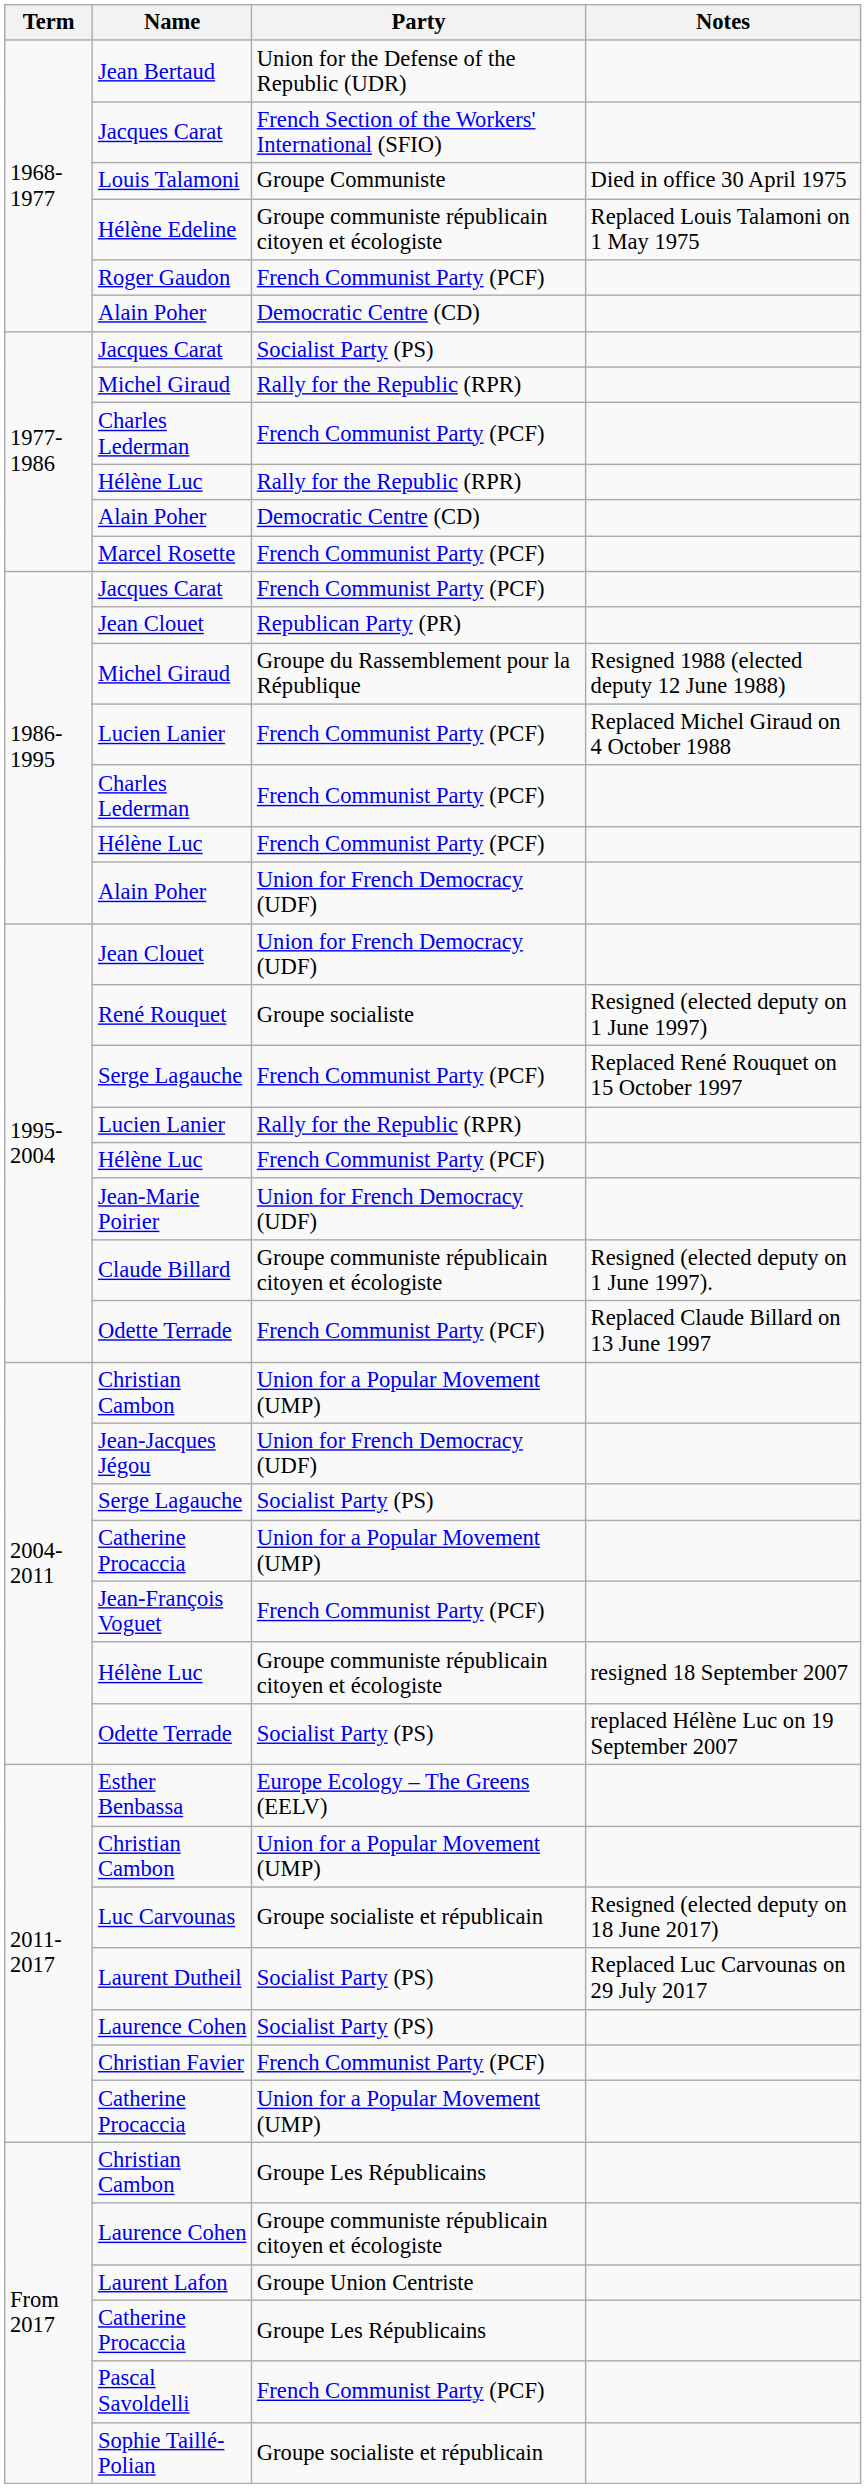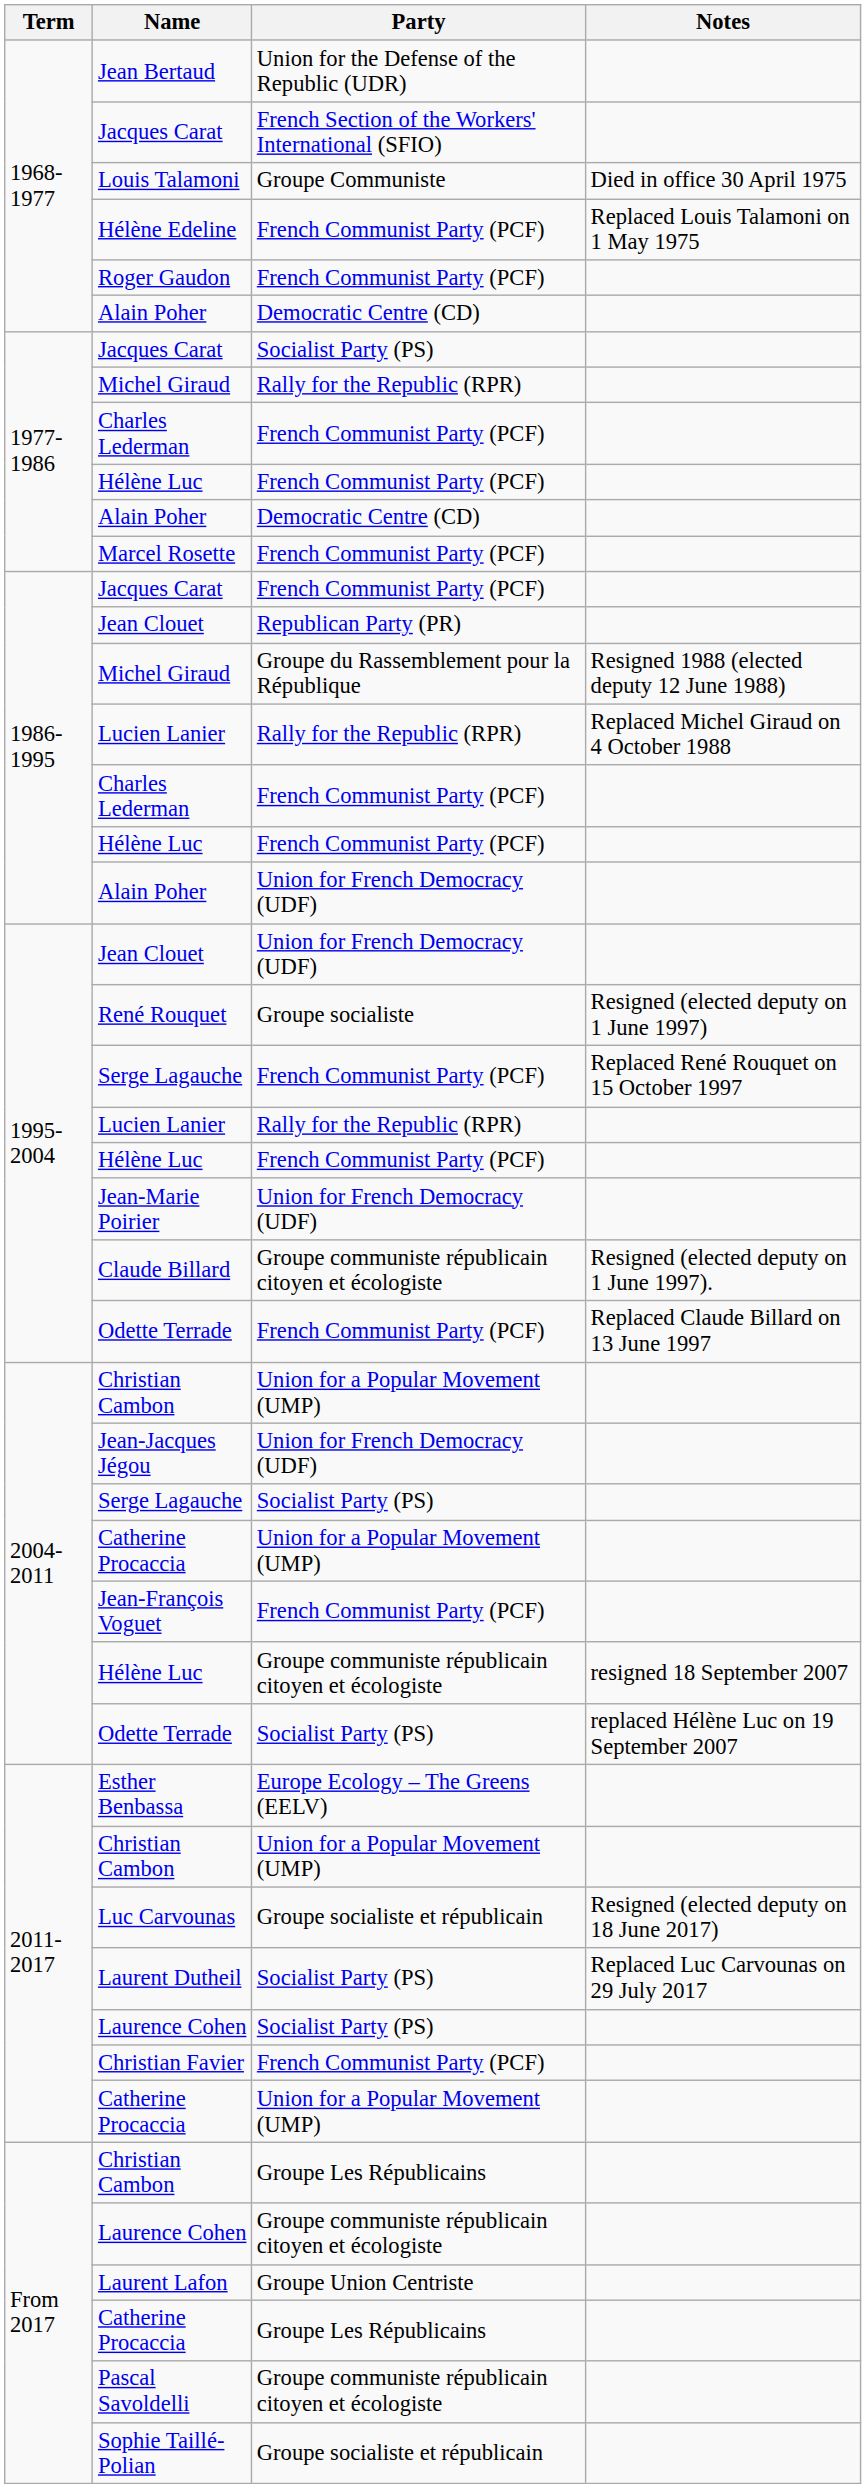Hélène Edeline | Party: Groupe communiste républicain citoyen et écologiste -> French Communist Party (PCF)
1977-1986 / Hélène Luc | Party: Rally for the Republic (RPR) -> French Communist Party (PCF)
1986-1995 / Lucien Lanier | Party: French Communist Party (PCF) -> Rally for the Republic (RPR)
Pascal Savoldelli | Party: French Communist Party (PCF) -> Groupe communiste républicain citoyen et écologiste
